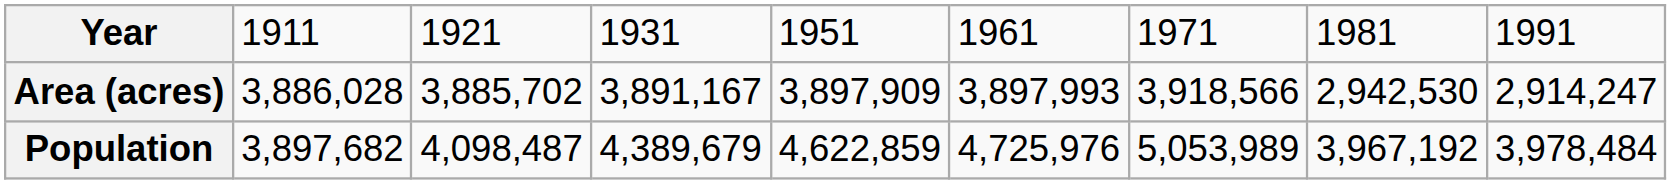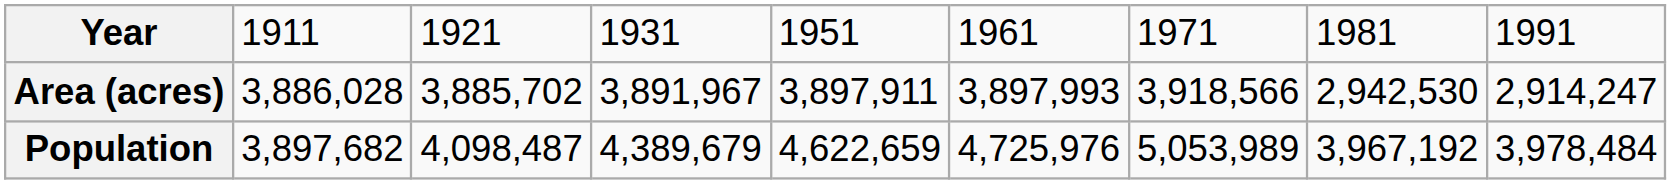Area (acres) | column 4: 3,891,167 -> 3,891,967
Area (acres) | column 5: 3,897,909 -> 3,897,911
Population | column 5: 4,622,859 -> 4,622,659
